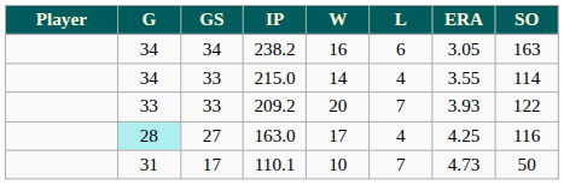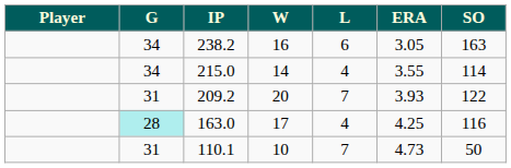- column: GS | 34 | 33 | 33 | 27 | 17
209.2 | G: 33 -> 31
